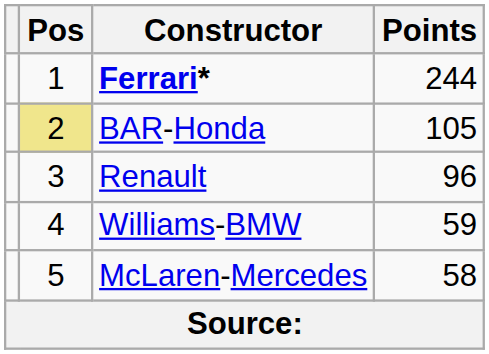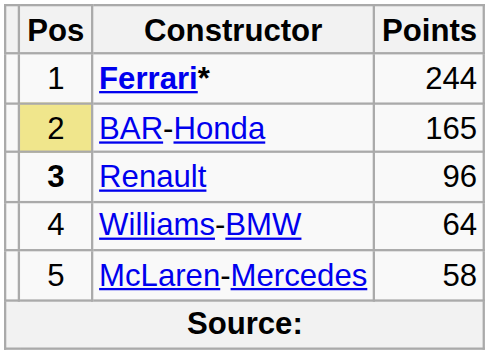BAR-Honda | Points: 105 -> 165
Renault | Pos: normal -> bold
Williams-BMW | Points: 59 -> 64
